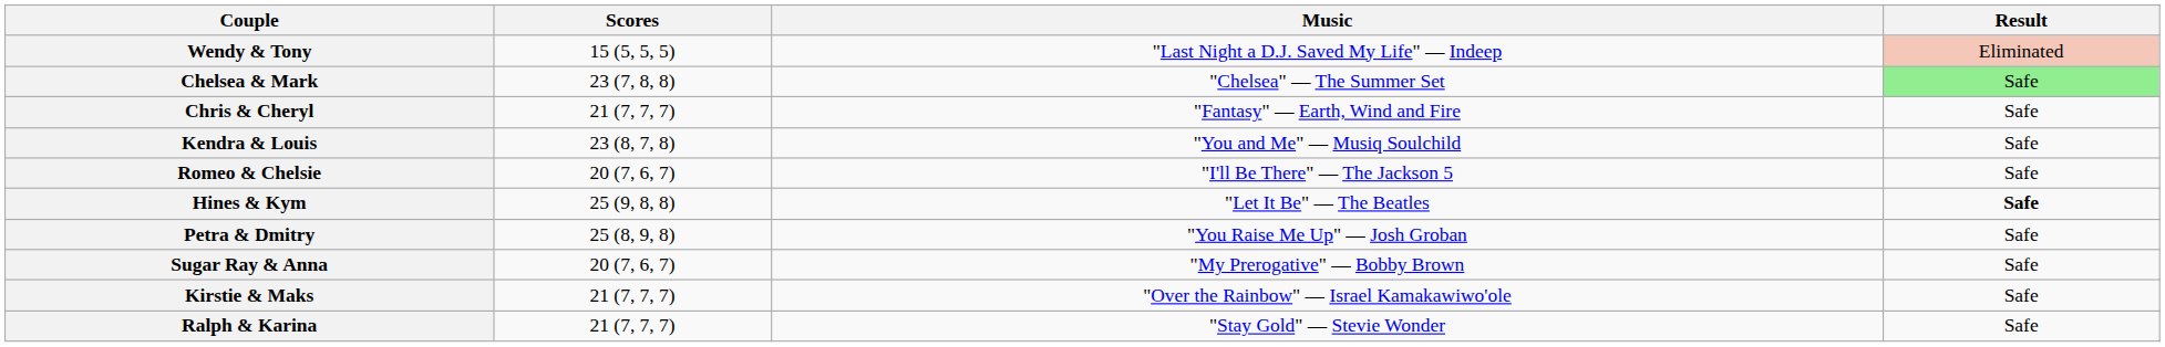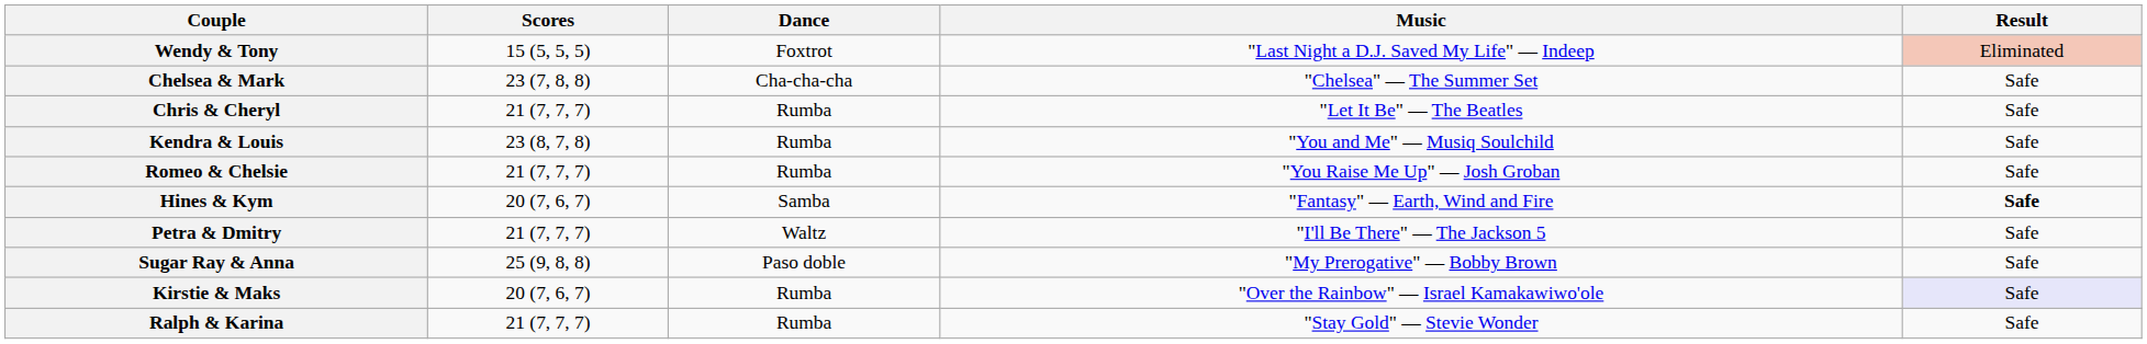+ column: Dance | Foxtrot | Cha-cha-cha | Rumba | Rumba | Rumba | Samba | Waltz | Paso doble | Rumba | Rumba
Chelsea & Mark | Result: lightgreen background -> no background
Chris & Cheryl | Music: "Fantasy" — Earth, Wind and Fire -> "Let It Be" — The Beatles
Romeo & Chelsie | Scores: 20 (7, 6, 7) -> 21 (7, 7, 7)
Romeo & Chelsie | Music: "I'll Be There" — The Jackson 5 -> "You Raise Me Up" — Josh Groban
Hines & Kym | Scores: 25 (9, 8, 8) -> 20 (7, 6, 7)
Hines & Kym | Music: "Let It Be" — The Beatles -> "Fantasy" — Earth, Wind and Fire
Petra & Dmitry | Scores: 25 (8, 9, 8) -> 21 (7, 7, 7)
Petra & Dmitry | Music: "You Raise Me Up" — Josh Groban -> "I'll Be There" — The Jackson 5
Sugar Ray & Anna | Scores: 20 (7, 6, 7) -> 25 (9, 8, 8)
Kirstie & Maks | Scores: 21 (7, 7, 7) -> 20 (7, 6, 7)
Kirstie & Maks | Result: no background -> lavender background
